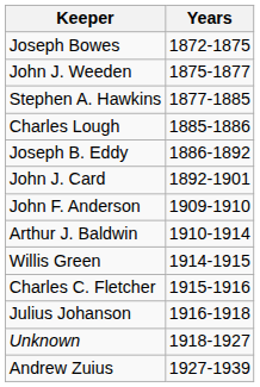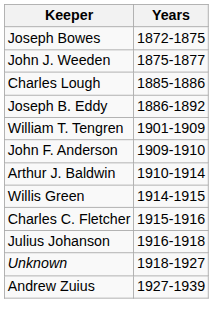- row: Stephen A. Hawkins | 1877-1885
- row: John J. Card | 1892-1901
+ row: William T. Tengren | 1901-1909
